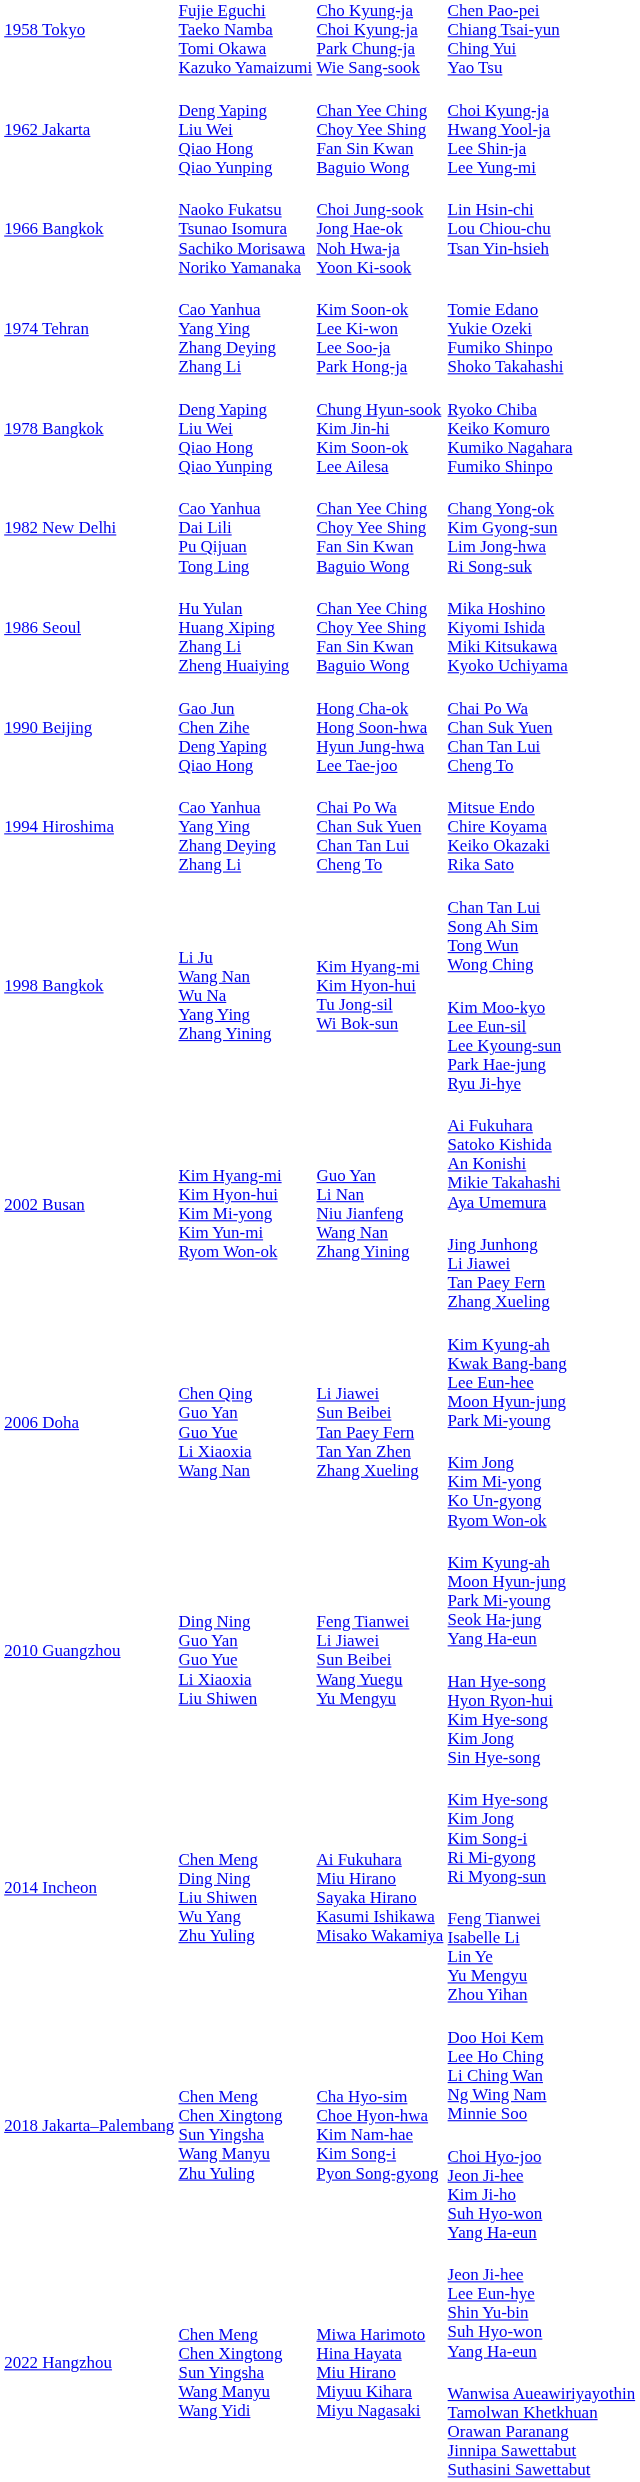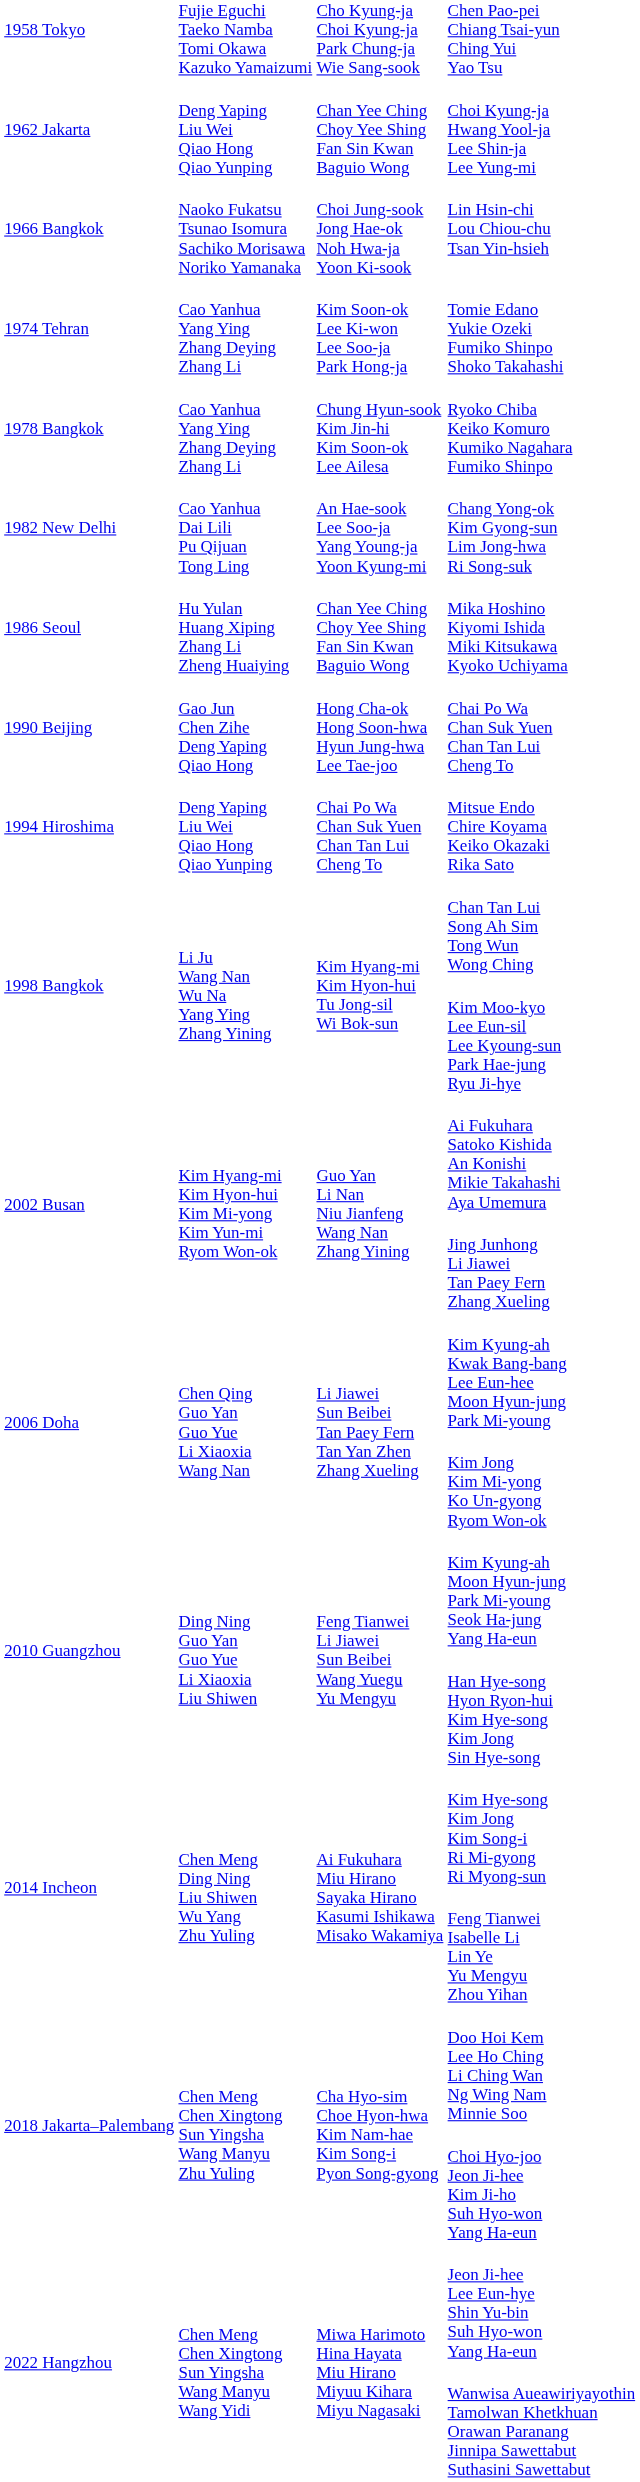Ryoko Chiba Keiko Komuro Kumiko Nagahara Fumiko Shinpo | column 2: Deng Yaping Liu Wei Qiao Hong Qiao Yunping -> Cao Yanhua Yang Ying Zhang Deying Zhang Li
Chang Yong-ok Kim Gyong-sun Lim Jong-hwa Ri Song-suk | column 3: Chan Yee Ching Choy Yee Shing Fan Sin Kwan Baguio Wong -> An Hae-sook Lee Soo-ja Yang Young-ja Yoon Kyung-mi
Mitsue Endo Chire Koyama Keiko Okazaki Rika Sato | column 2: Cao Yanhua Yang Ying Zhang Deying Zhang Li -> Deng Yaping Liu Wei Qiao Hong Qiao Yunping
